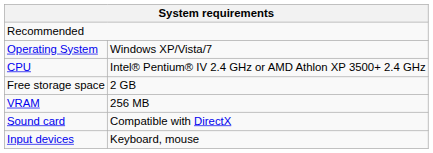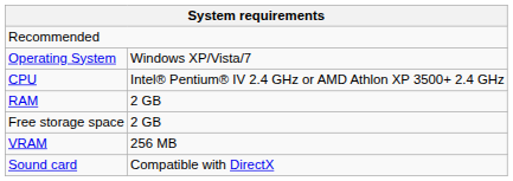+ row: RAM | 2 GB
- row: Input devices | Keyboard, mouse
